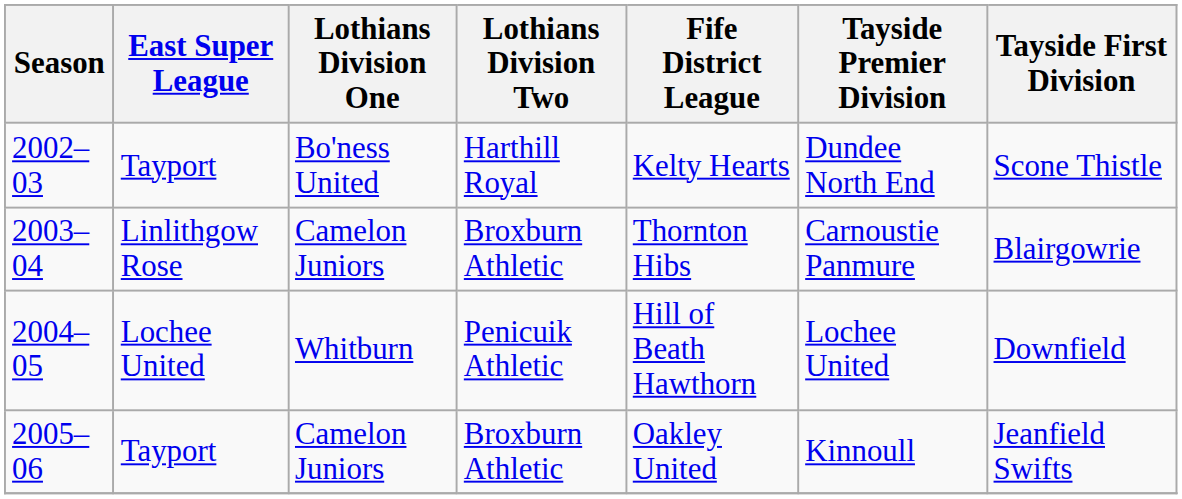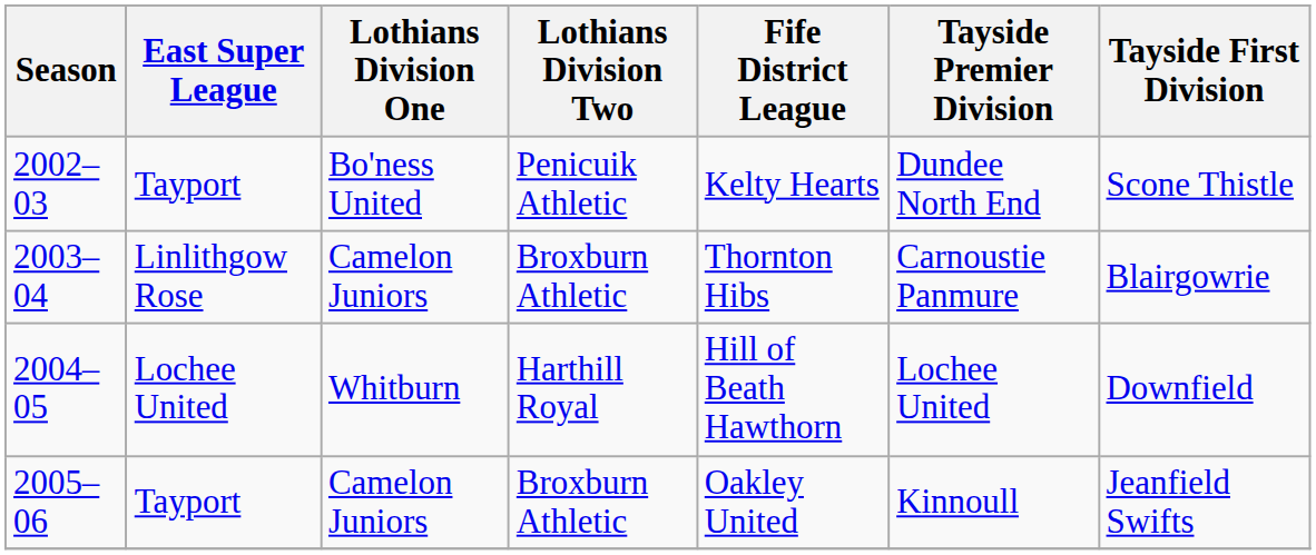2002–03 | Lothians Division Two: Harthill Royal -> Penicuik Athletic
2004–05 | Lothians Division Two: Penicuik Athletic -> Harthill Royal
